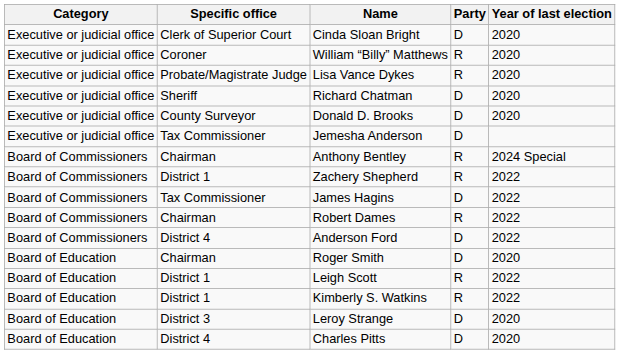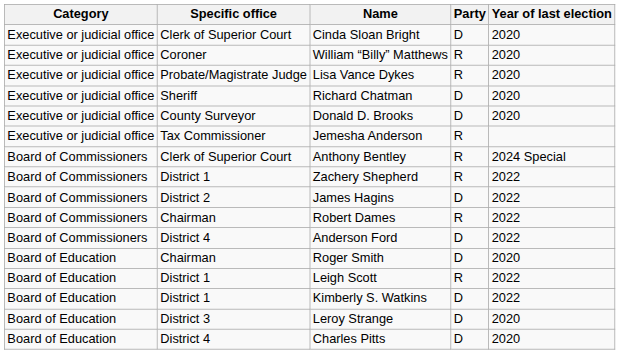Jemesha Anderson | Party: D -> R
Anthony Bentley | Specific office: Chairman -> Clerk of Superior Court
James Hagins | Specific office: Tax Commissioner -> District 2
Kimberly S. Watkins | Party: R -> D
